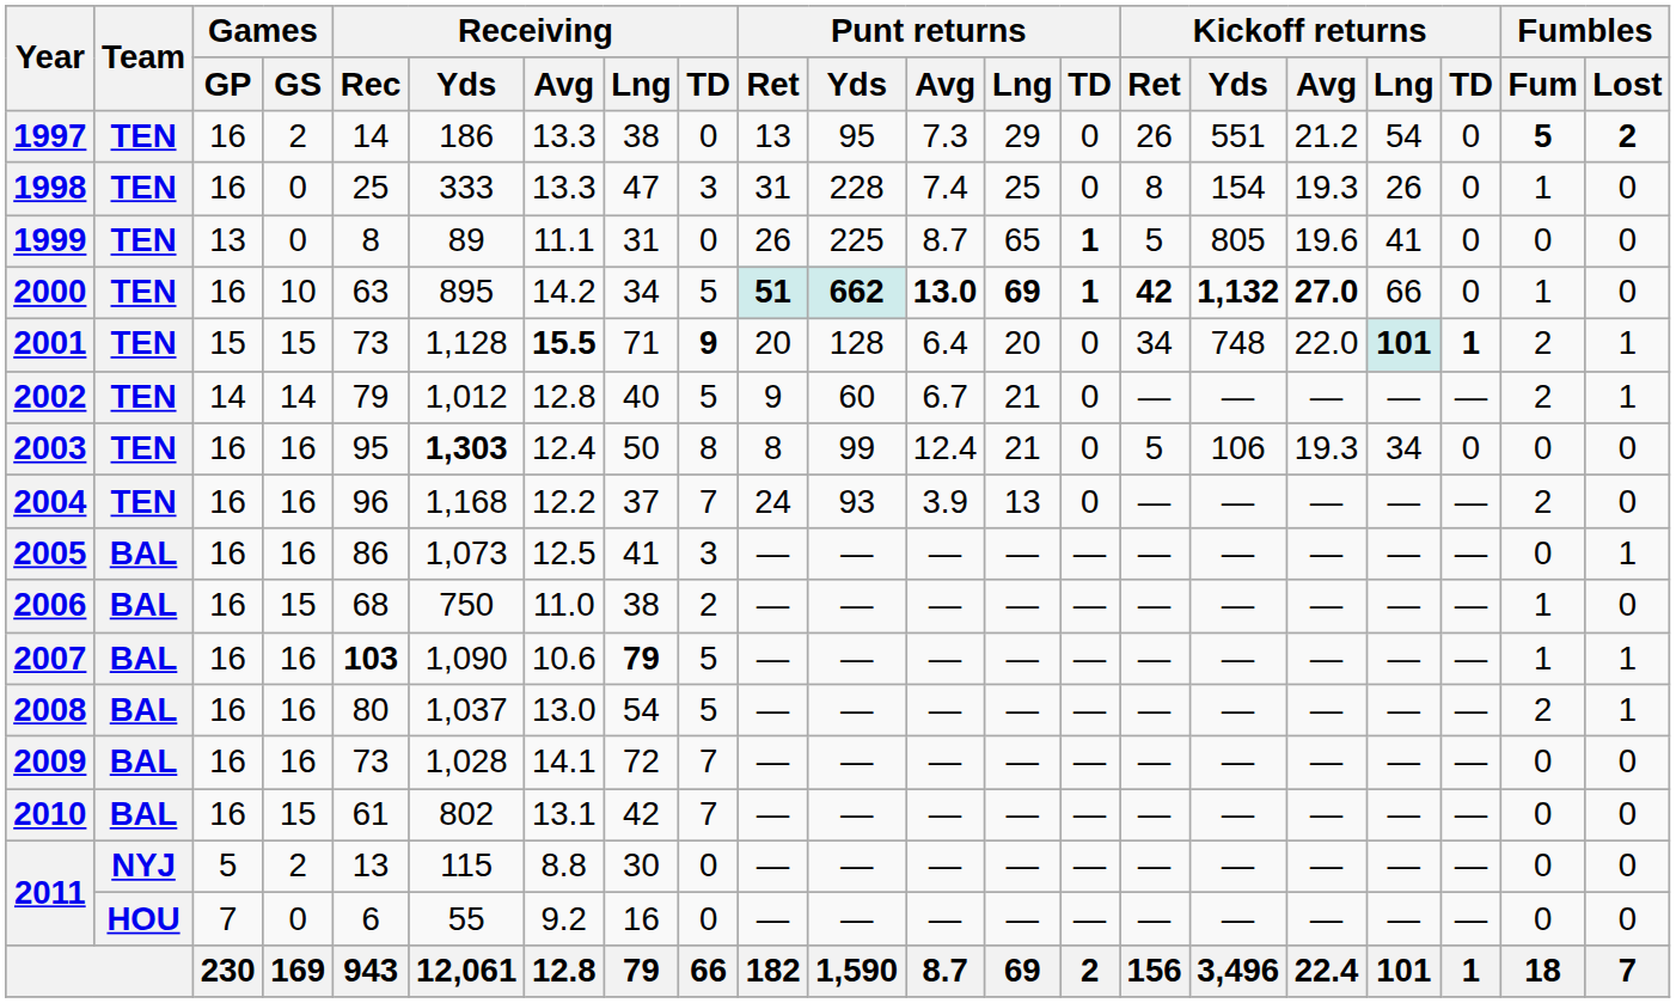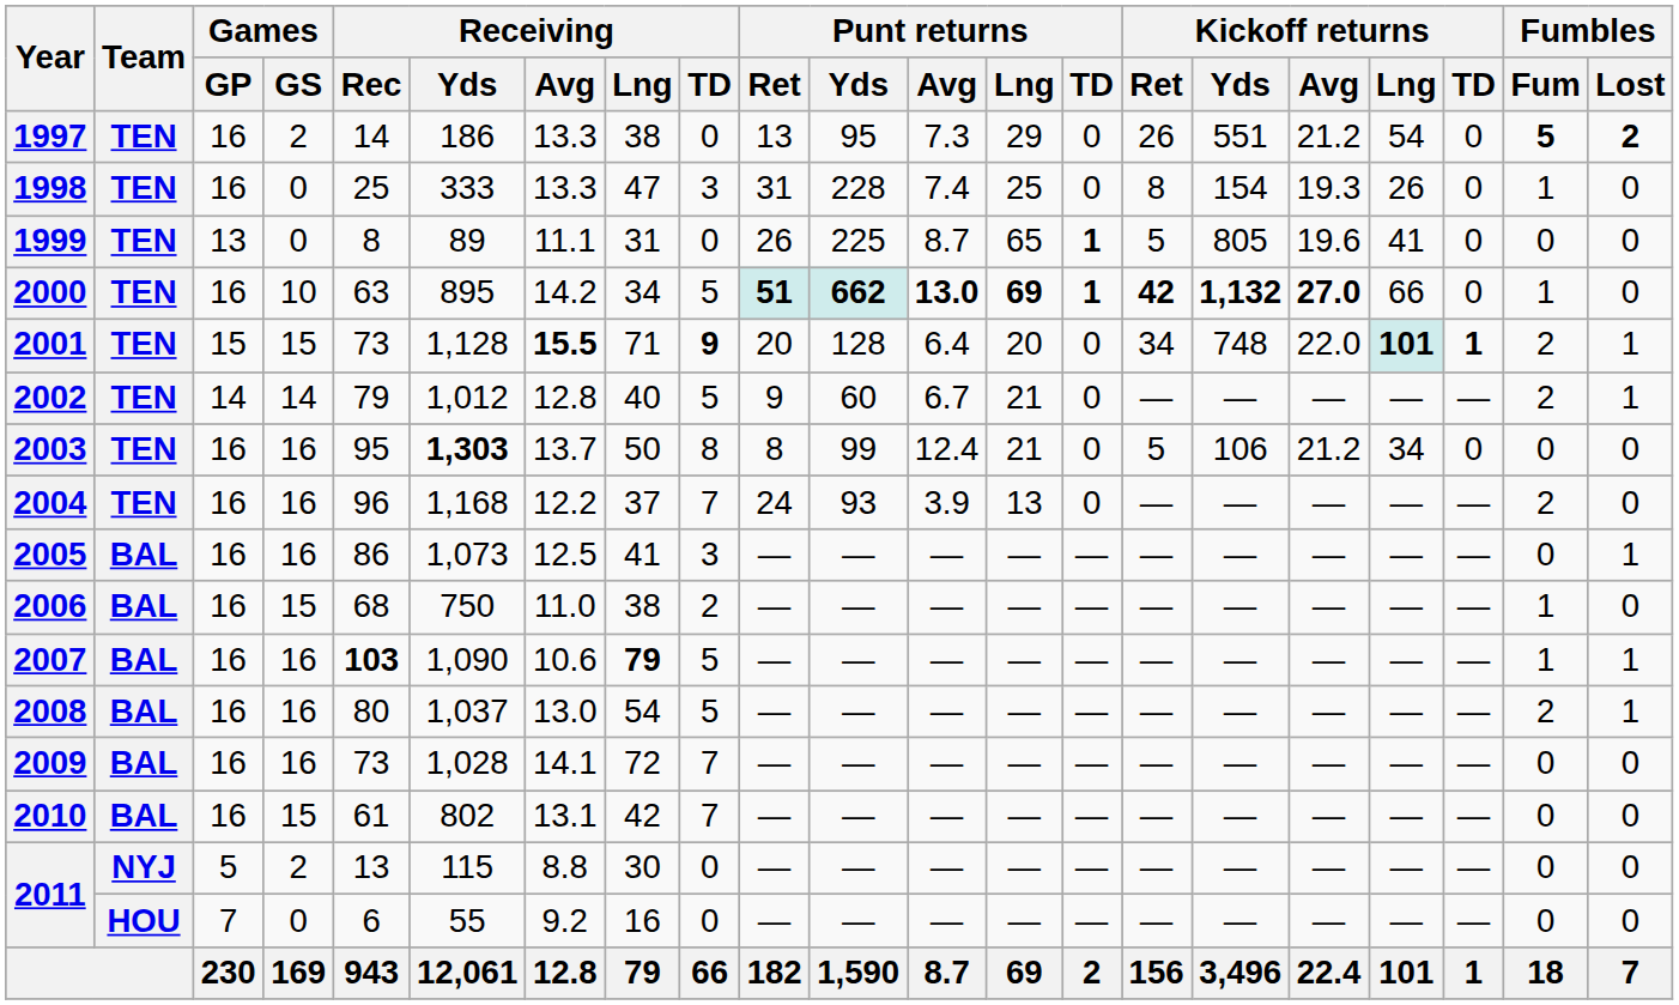2003 | Receiving / Avg: 12.4 -> 13.7
2003 | Kickoff returns / Avg: 19.3 -> 21.2
